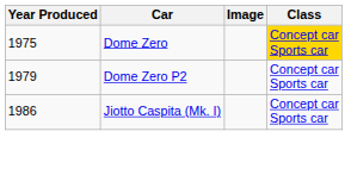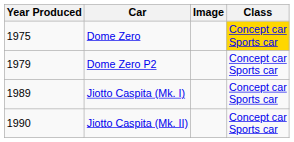Jiotto Caspita (Mk. I) | Year Produced: 1986 -> 1989
+ row: 1990 | Jiotto Caspita (Mk. II) | Concept car Sports car
